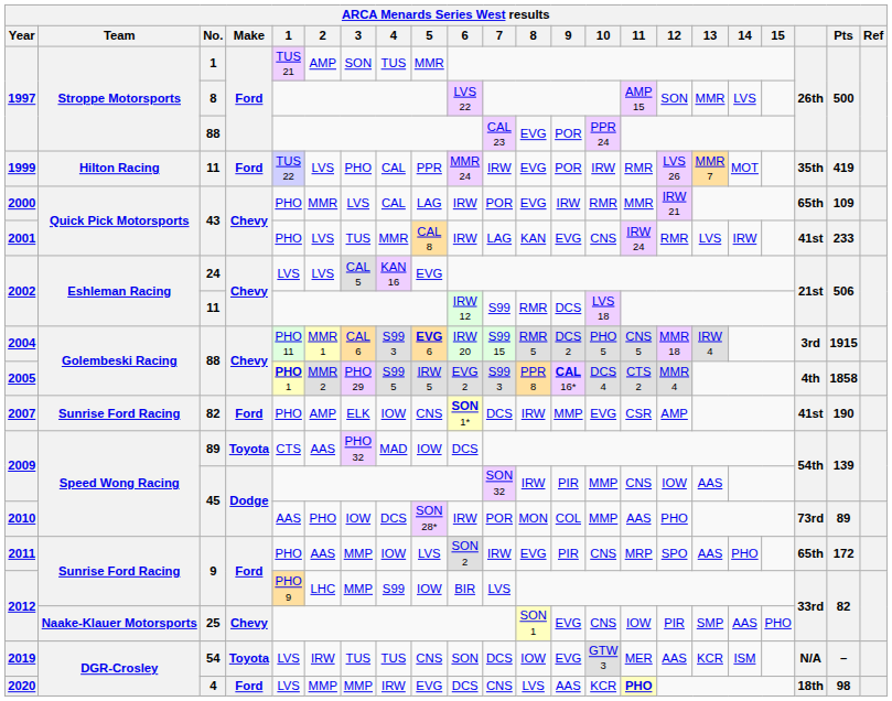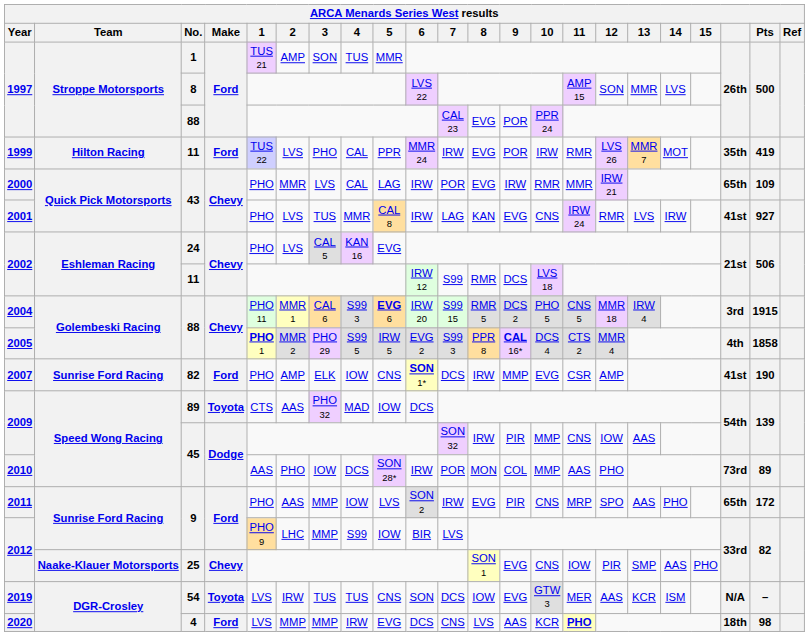2001 | Pts: 233 -> 927
2002 / 24 | 1: LVS -> PHO
